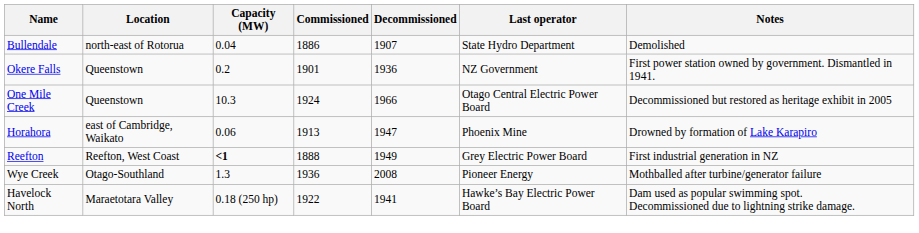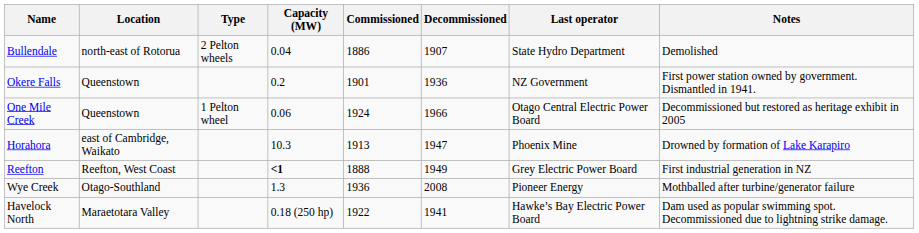+ column: Type | 2 Pelton wheels | 1 Pelton wheel
One Mile Creek | Capacity (MW): 10.3 -> 0.06
Horahora | Capacity (MW): 0.06 -> 10.3
